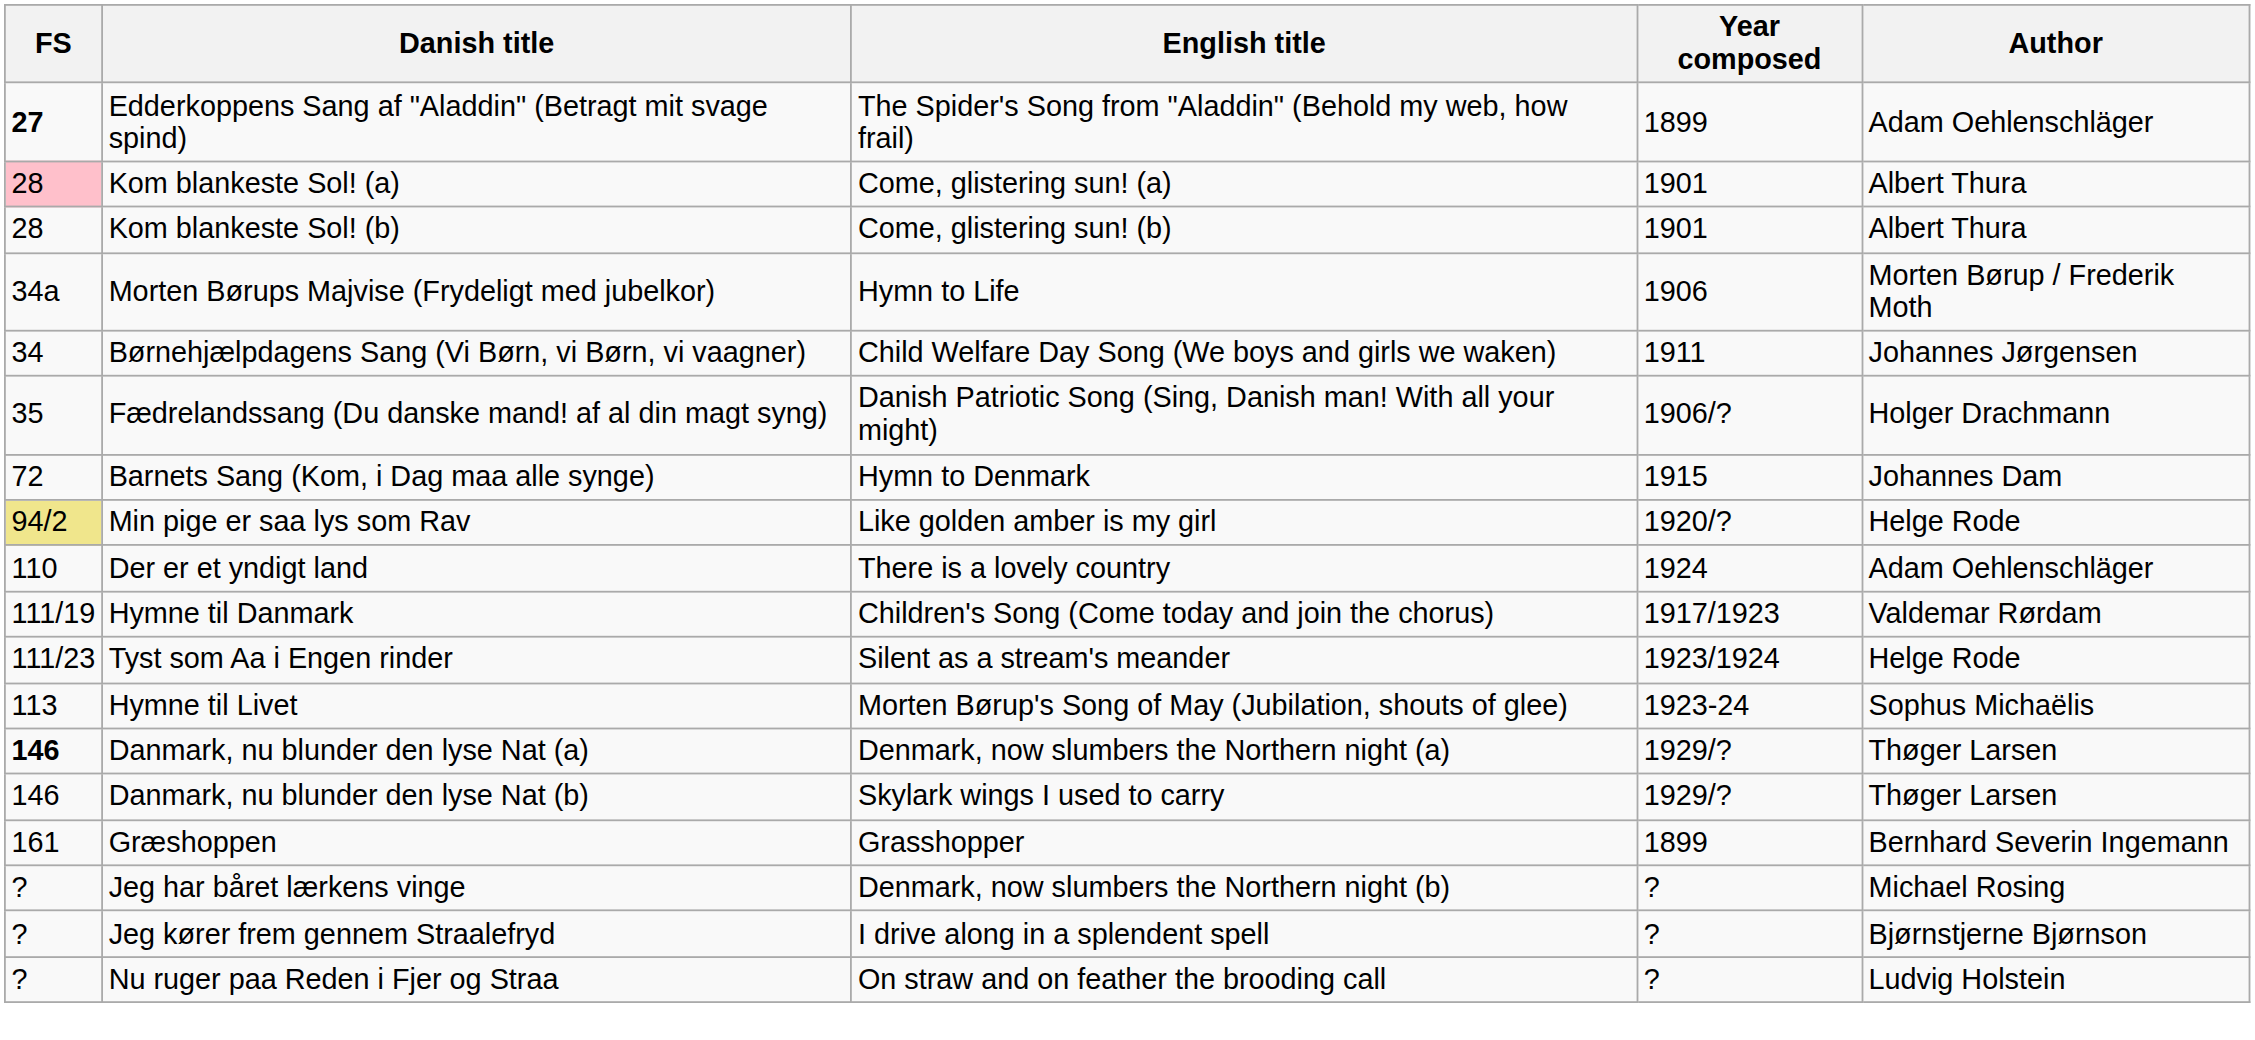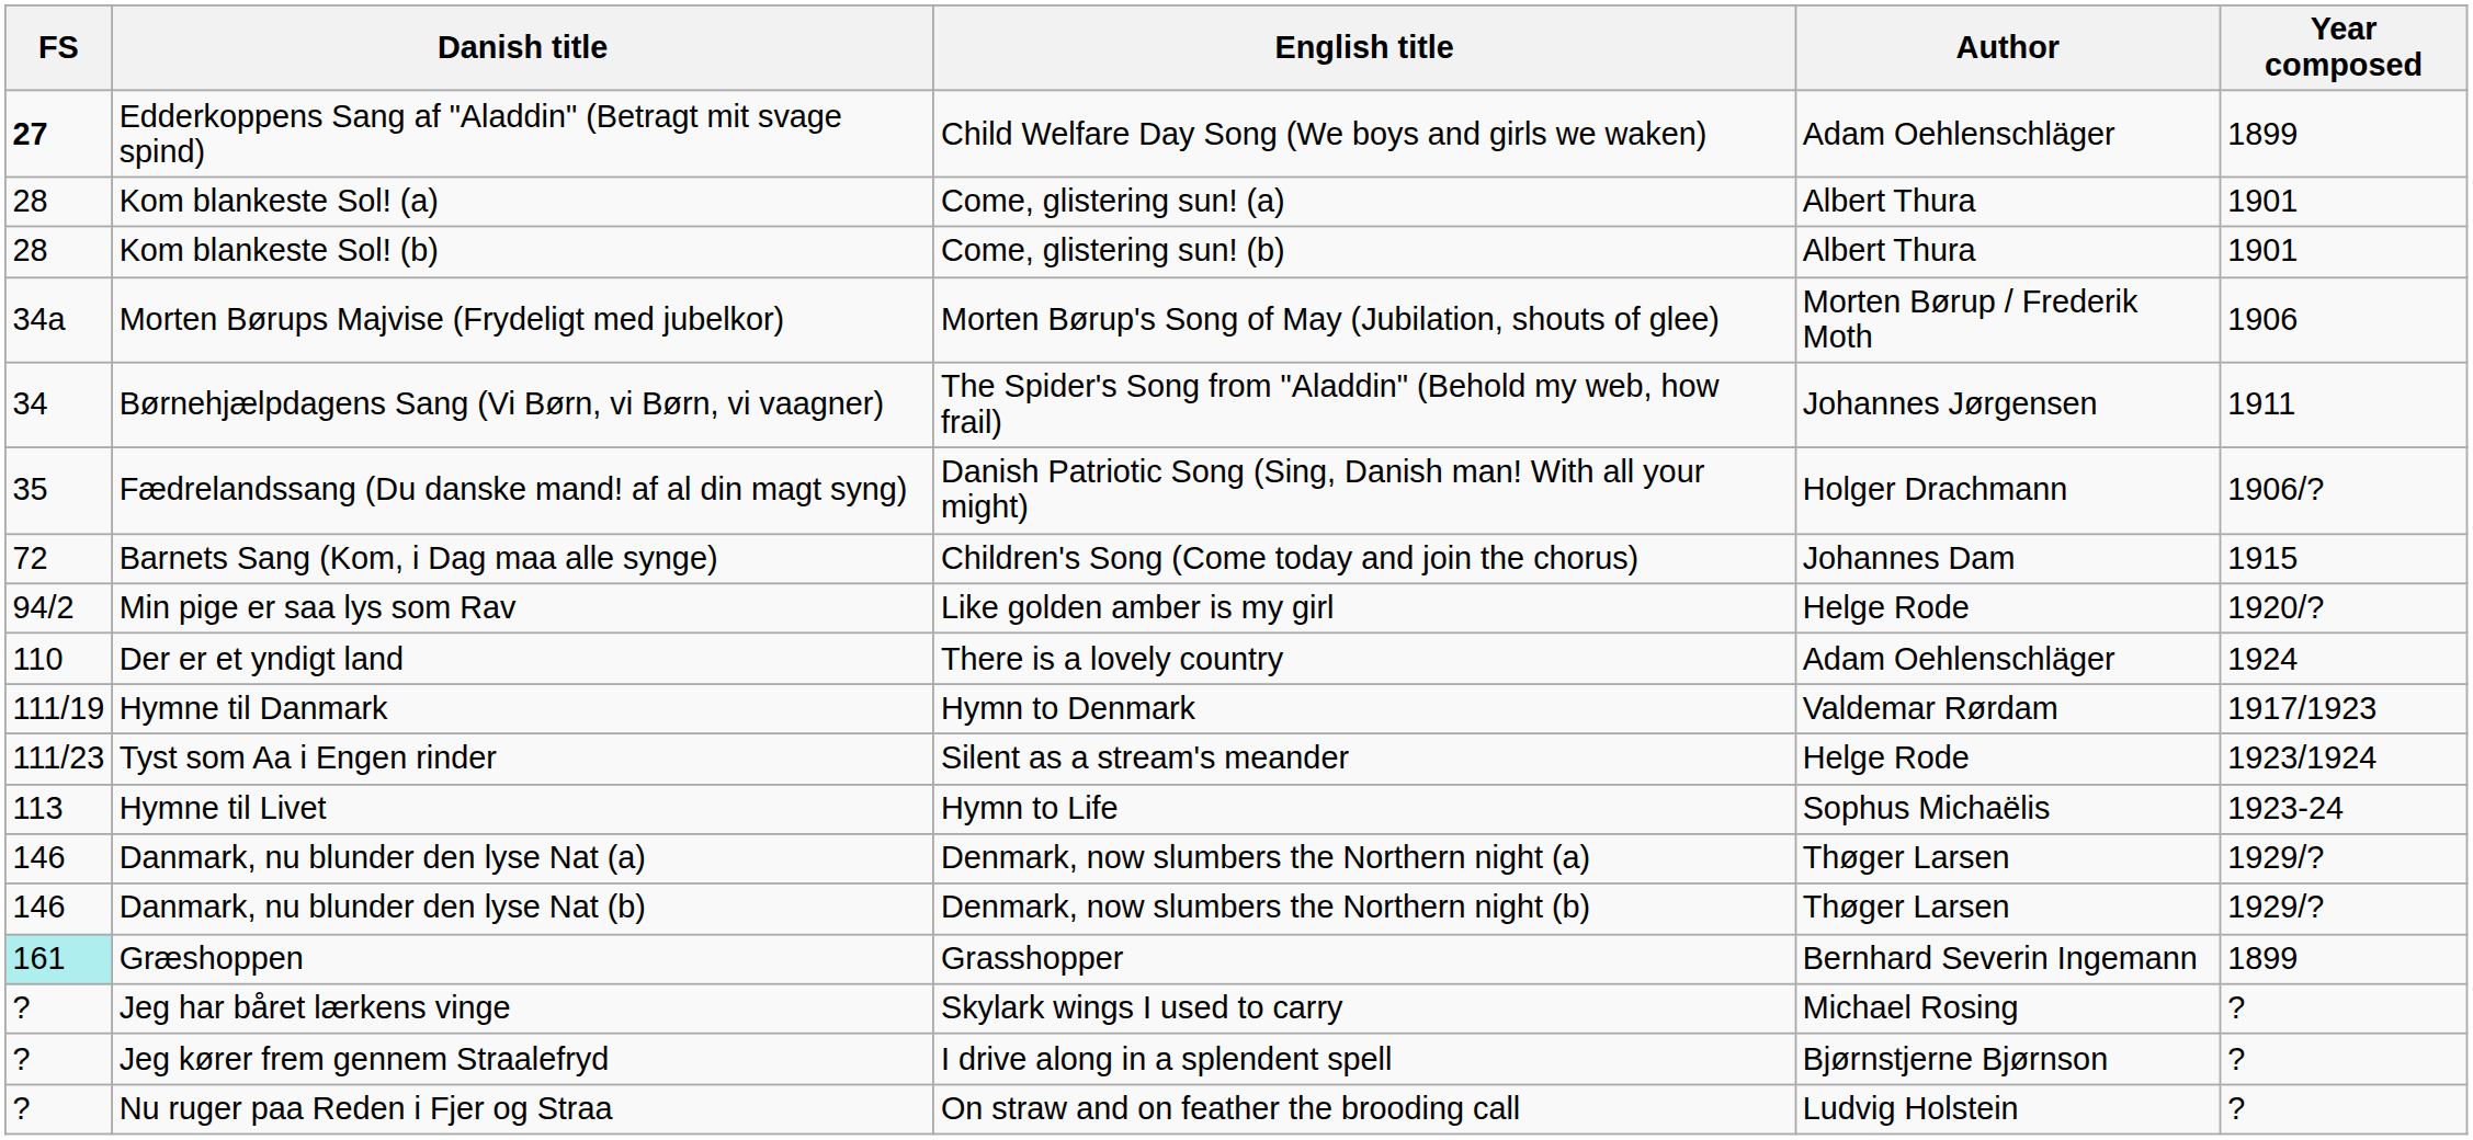columns swapped: Author <-> Year composed
Edderkoppens Sang af "Aladdin" (Betragt mit svage spind) | English title: The Spider's Song from "Aladdin" (Behold my web, how frail) -> Child Welfare Day Song (We boys and girls we waken)
Kom blankeste Sol! (a) | FS: pink background -> no background
Morten Børups Majvise (Frydeligt med jubelkor) | English title: Hymn to Life -> Morten Børup's Song of May (Jubilation, shouts of glee)
Børnehjælpdagens Sang (Vi Børn, vi Børn, vi vaagner) | English title: Child Welfare Day Song (We boys and girls we waken) -> The Spider's Song from "Aladdin" (Behold my web, how frail)
Barnets Sang (Kom, i Dag maa alle synge) | English title: Hymn to Denmark -> Children's Song (Come today and join the chorus)
Min pige er saa lys som Rav | FS: khaki background -> no background
Hymne til Danmark | English title: Children's Song (Come today and join the chorus) -> Hymn to Denmark
Hymne til Livet | English title: Morten Børup's Song of May (Jubilation, shouts of glee) -> Hymn to Life
Danmark, nu blunder den lyse Nat (a) | FS: bold -> normal
Danmark, nu blunder den lyse Nat (b) | English title: Skylark wings I used to carry -> Denmark, now slumbers the Northern night (b)
Græshoppen | FS: no background -> paleturquoise background
Jeg har båret lærkens vinge | English title: Denmark, now slumbers the Northern night (b) -> Skylark wings I used to carry
